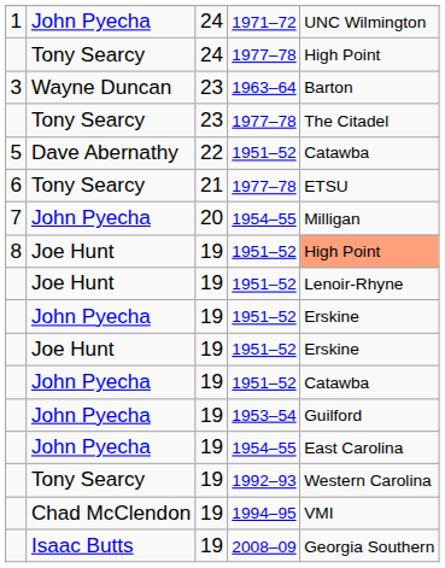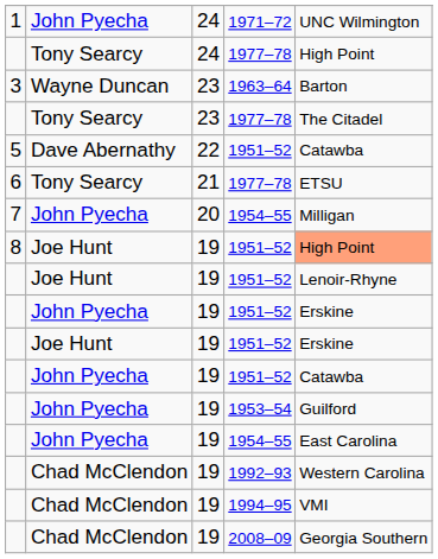1992–93 | column 2: Tony Searcy -> Chad McClendon
2008–09 | column 2: Isaac Butts -> Chad McClendon
